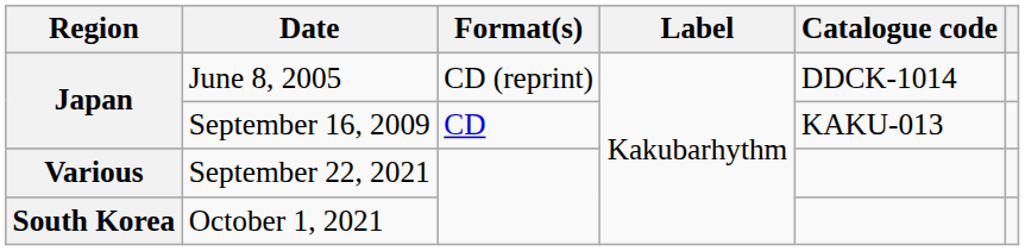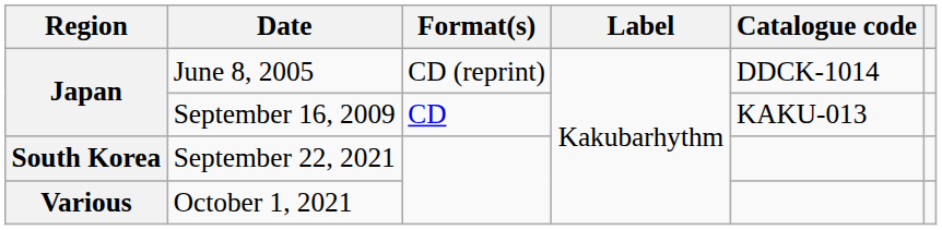September 22, 2021 | Region: Various -> South Korea
October 1, 2021 | Region: South Korea -> Various
